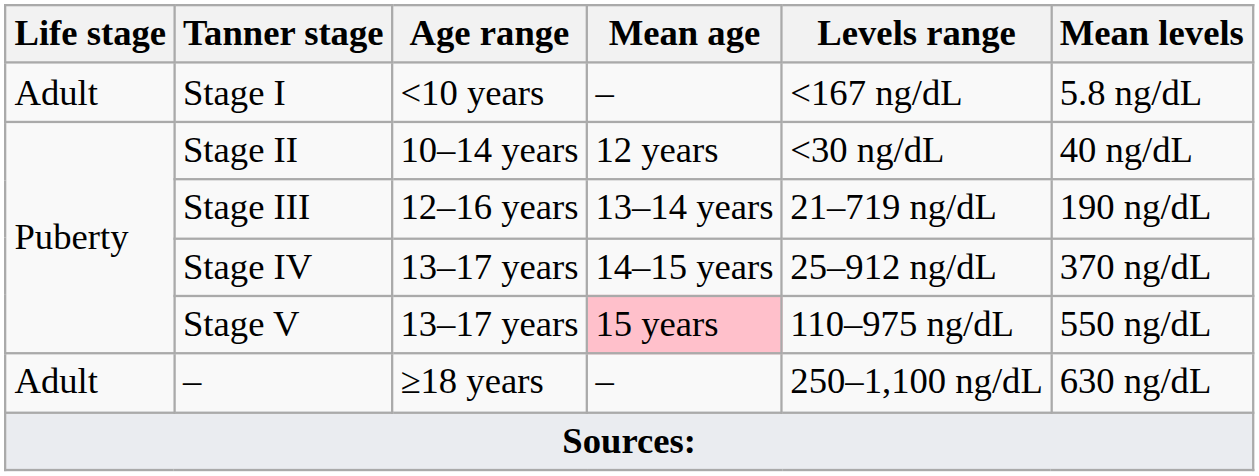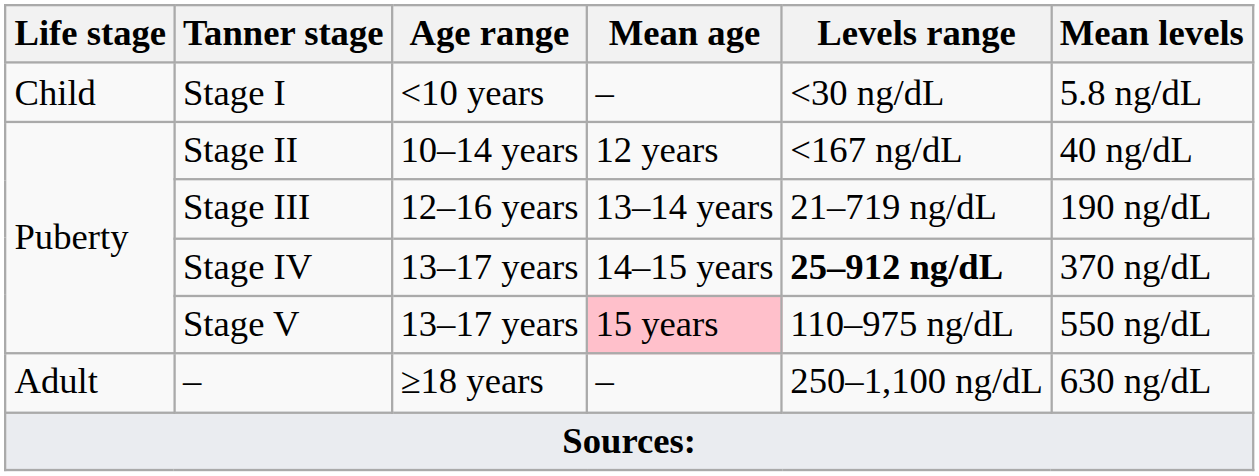Stage I | Life stage: Adult -> Child
Stage I | Levels range: <167 ng/dL -> <30 ng/dL
Stage II | Levels range: <30 ng/dL -> <167 ng/dL
Stage IV | Levels range: normal -> bold
